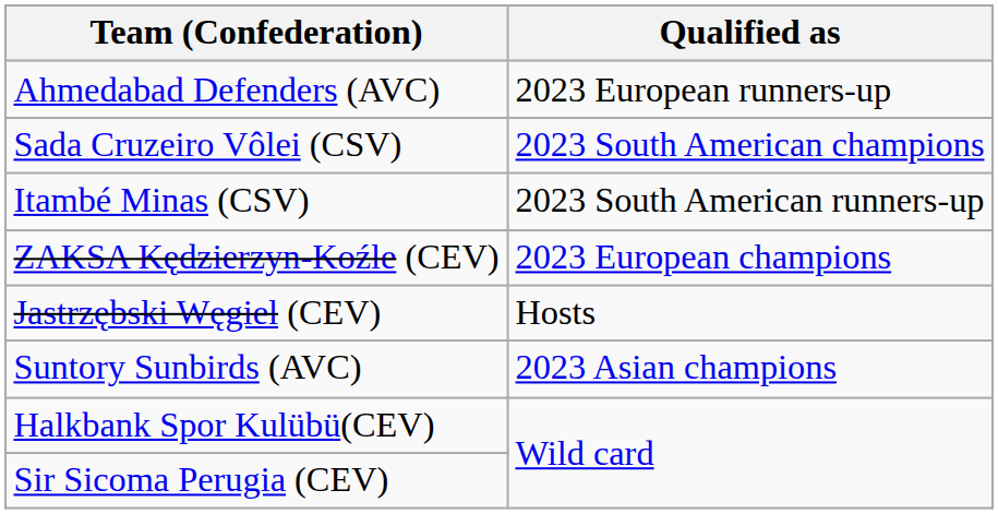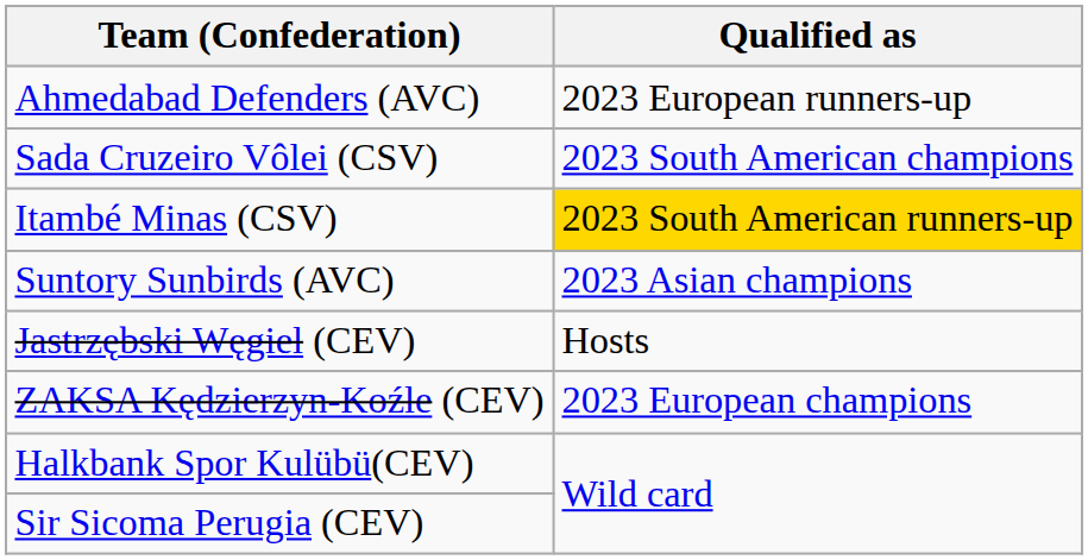Itambé Minas (CSV) | Qualified as: no background -> gold background
rows swapped: ZAKSA Kędzierzyn-Koźle (CEV) <-> Suntory Sunbirds (AVC)
